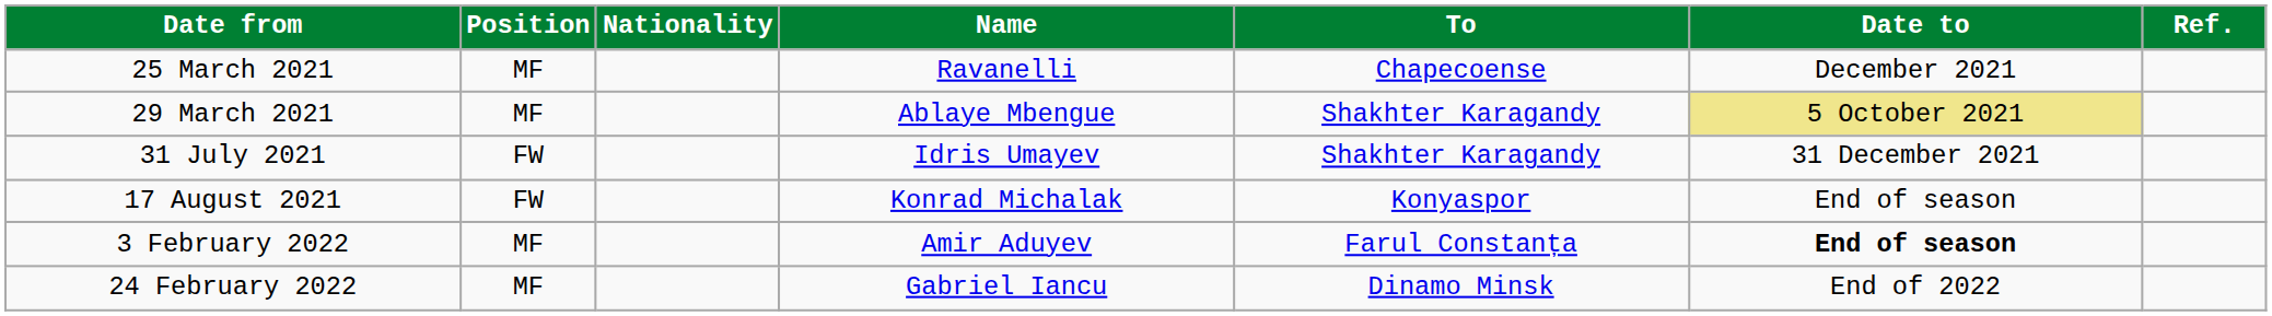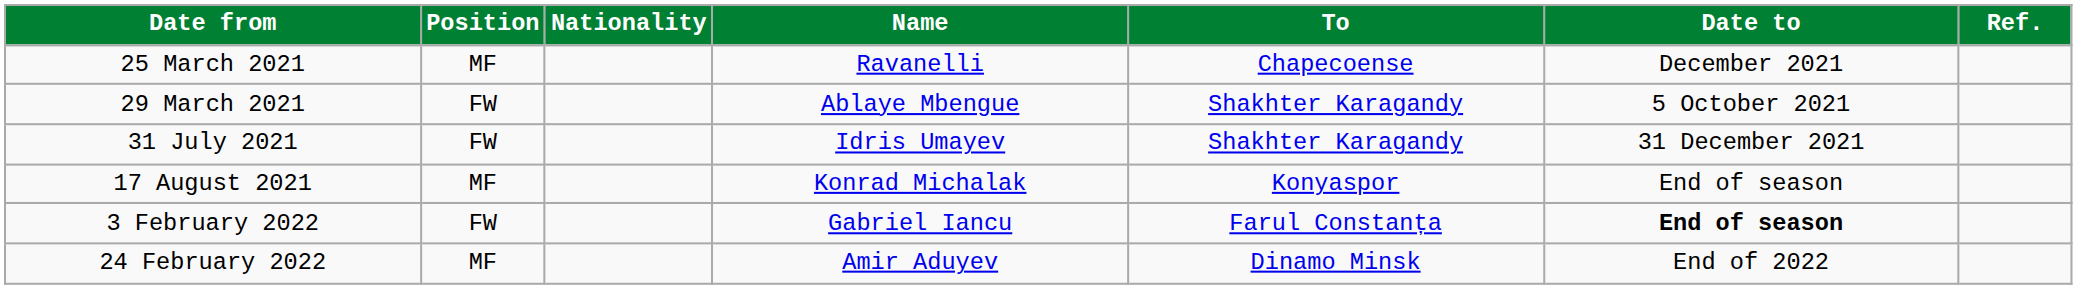29 March 2021 | Position: MF -> FW
29 March 2021 | Date to: khaki background -> no background
17 August 2021 | Position: FW -> MF
3 February 2022 | Position: MF -> FW
3 February 2022 | Name: Amir Aduyev -> Gabriel Iancu
24 February 2022 | Name: Gabriel Iancu -> Amir Aduyev
